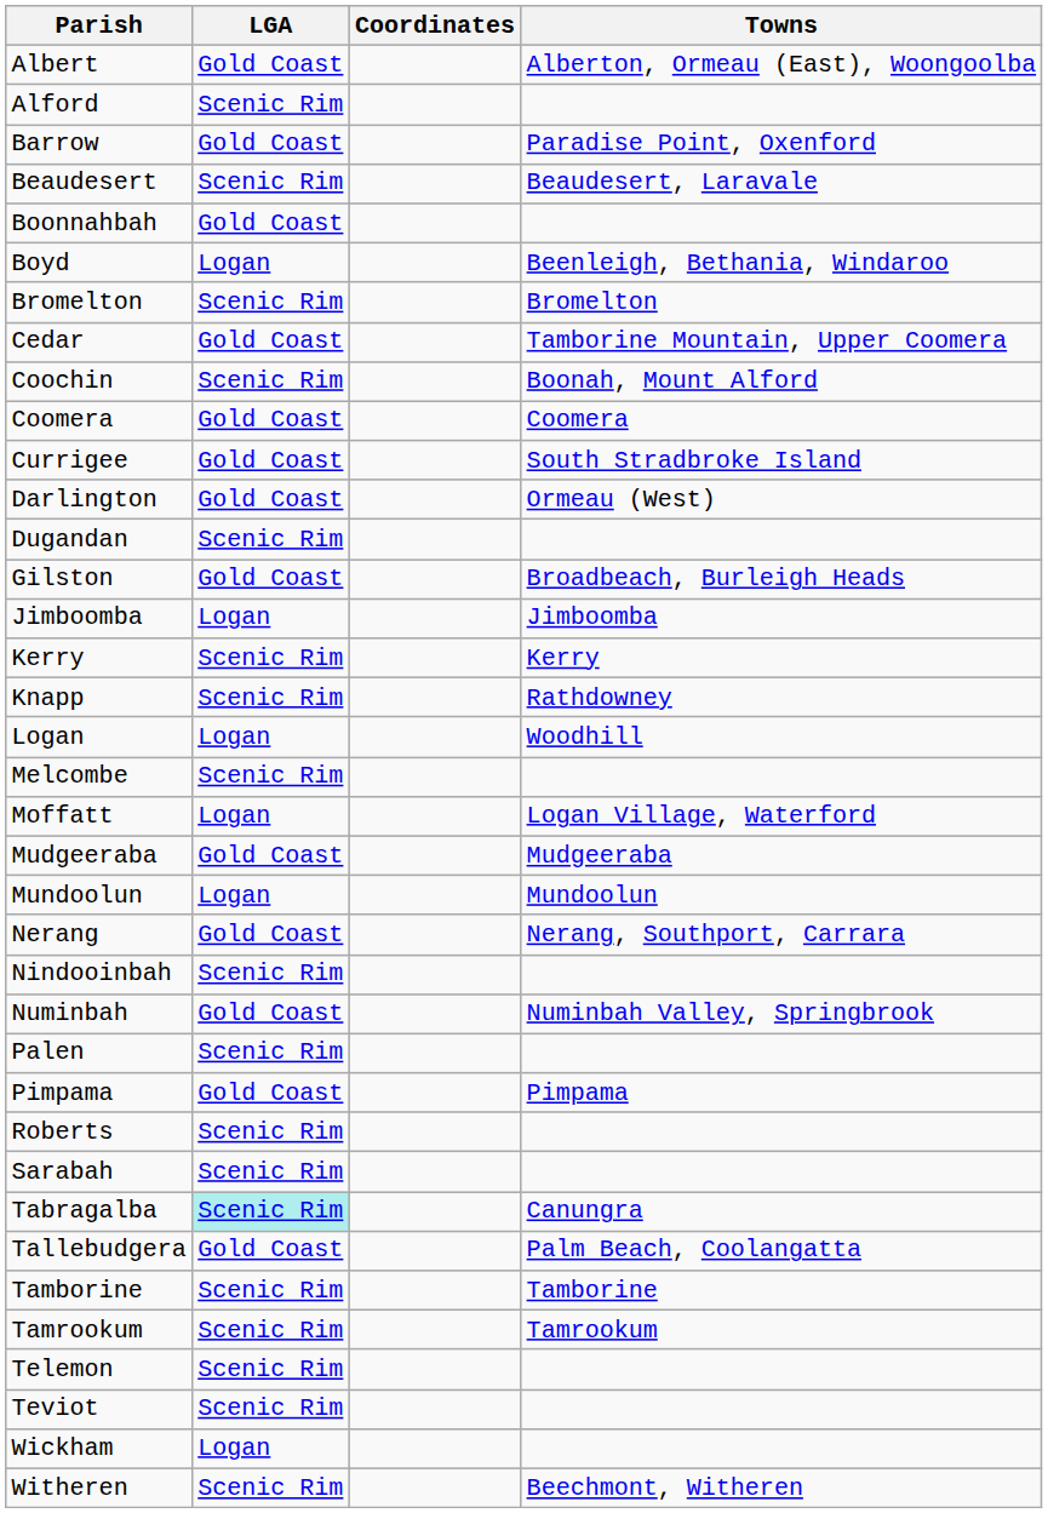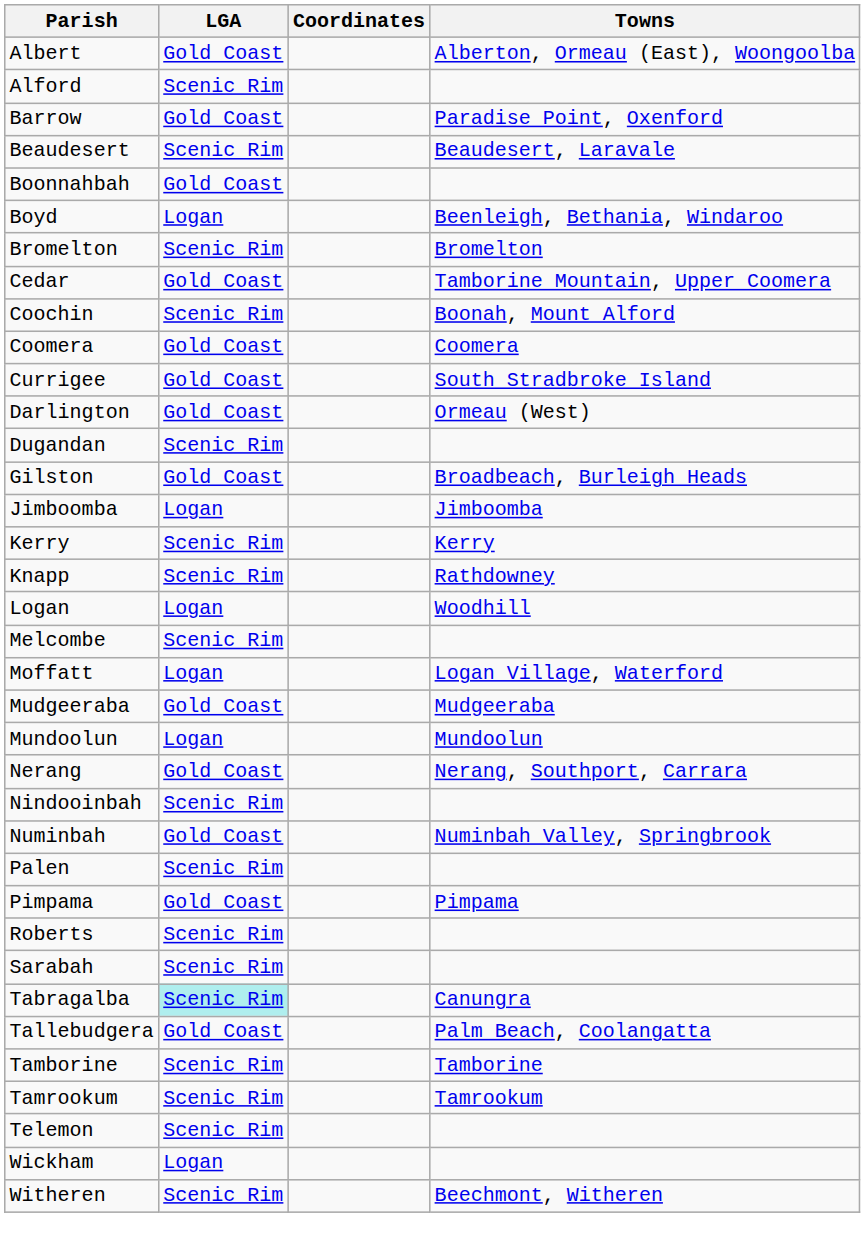- row: Teviot | Scenic Rim
